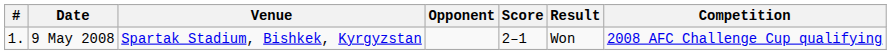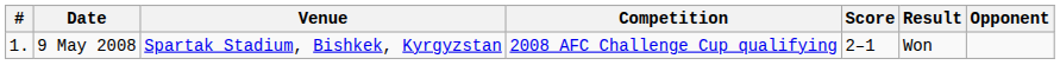columns swapped: Opponent <-> Competition
